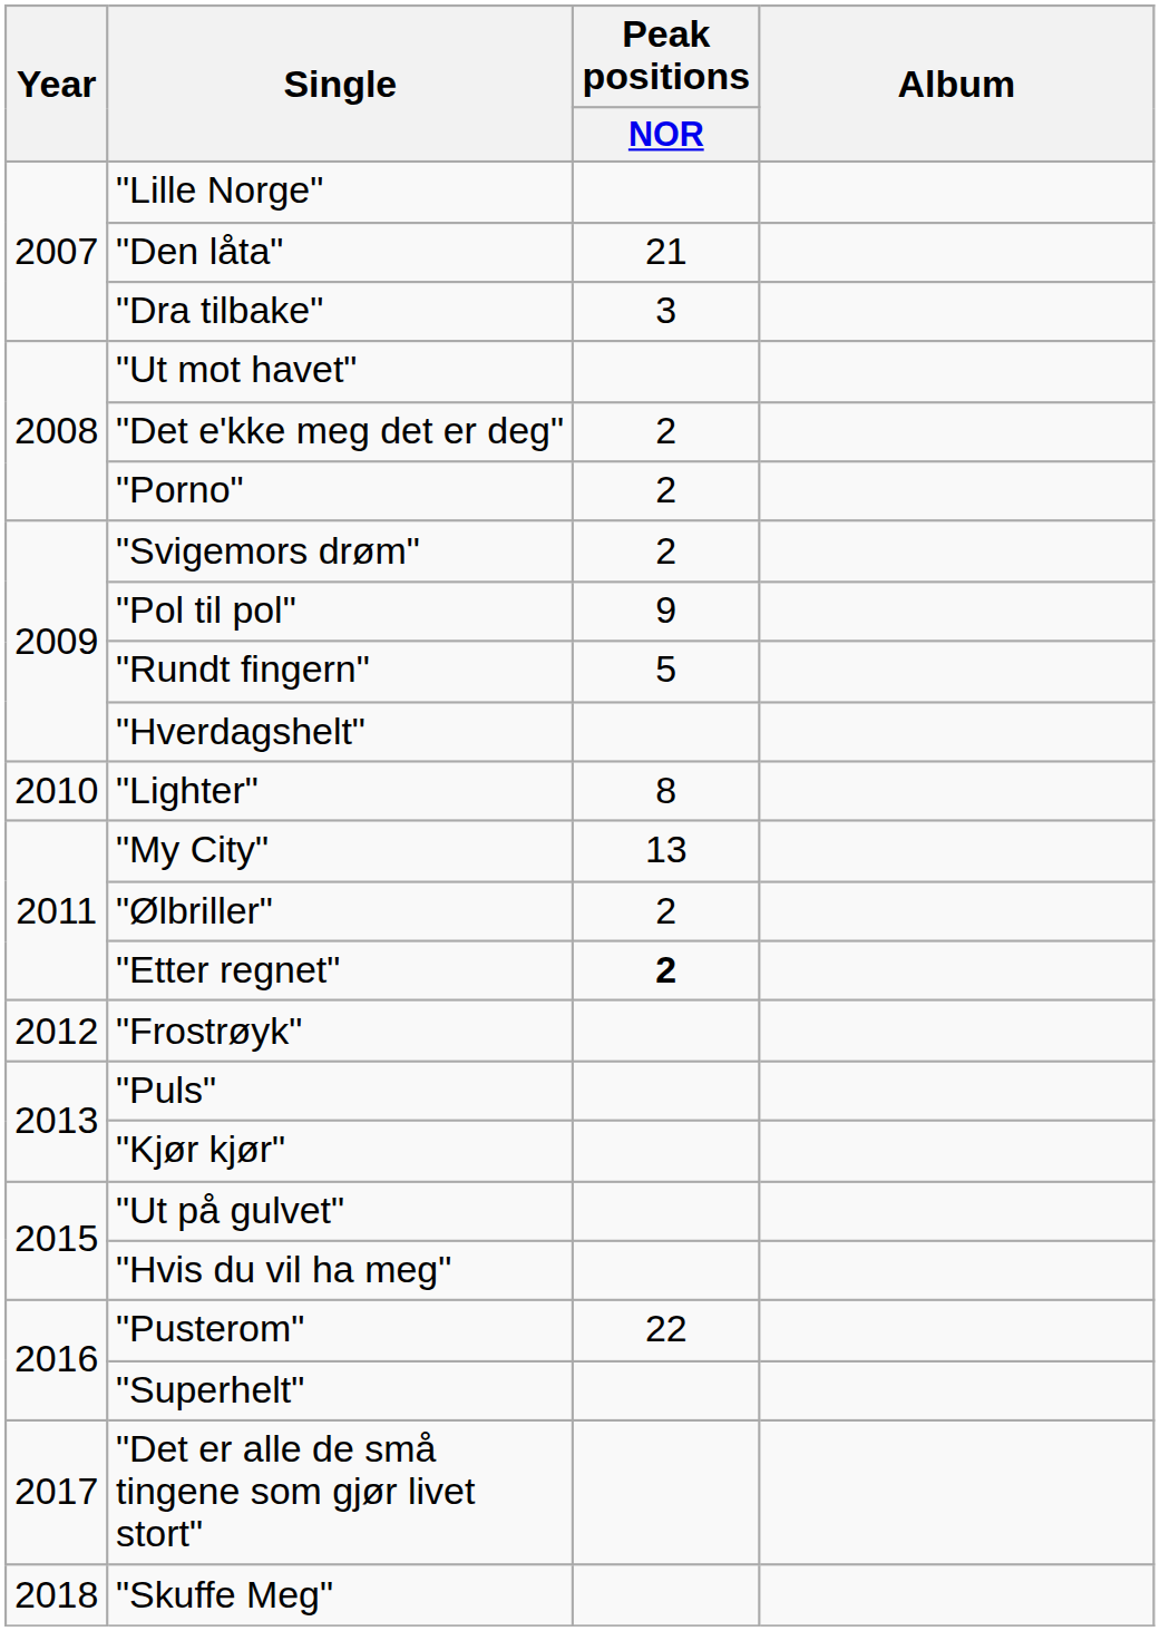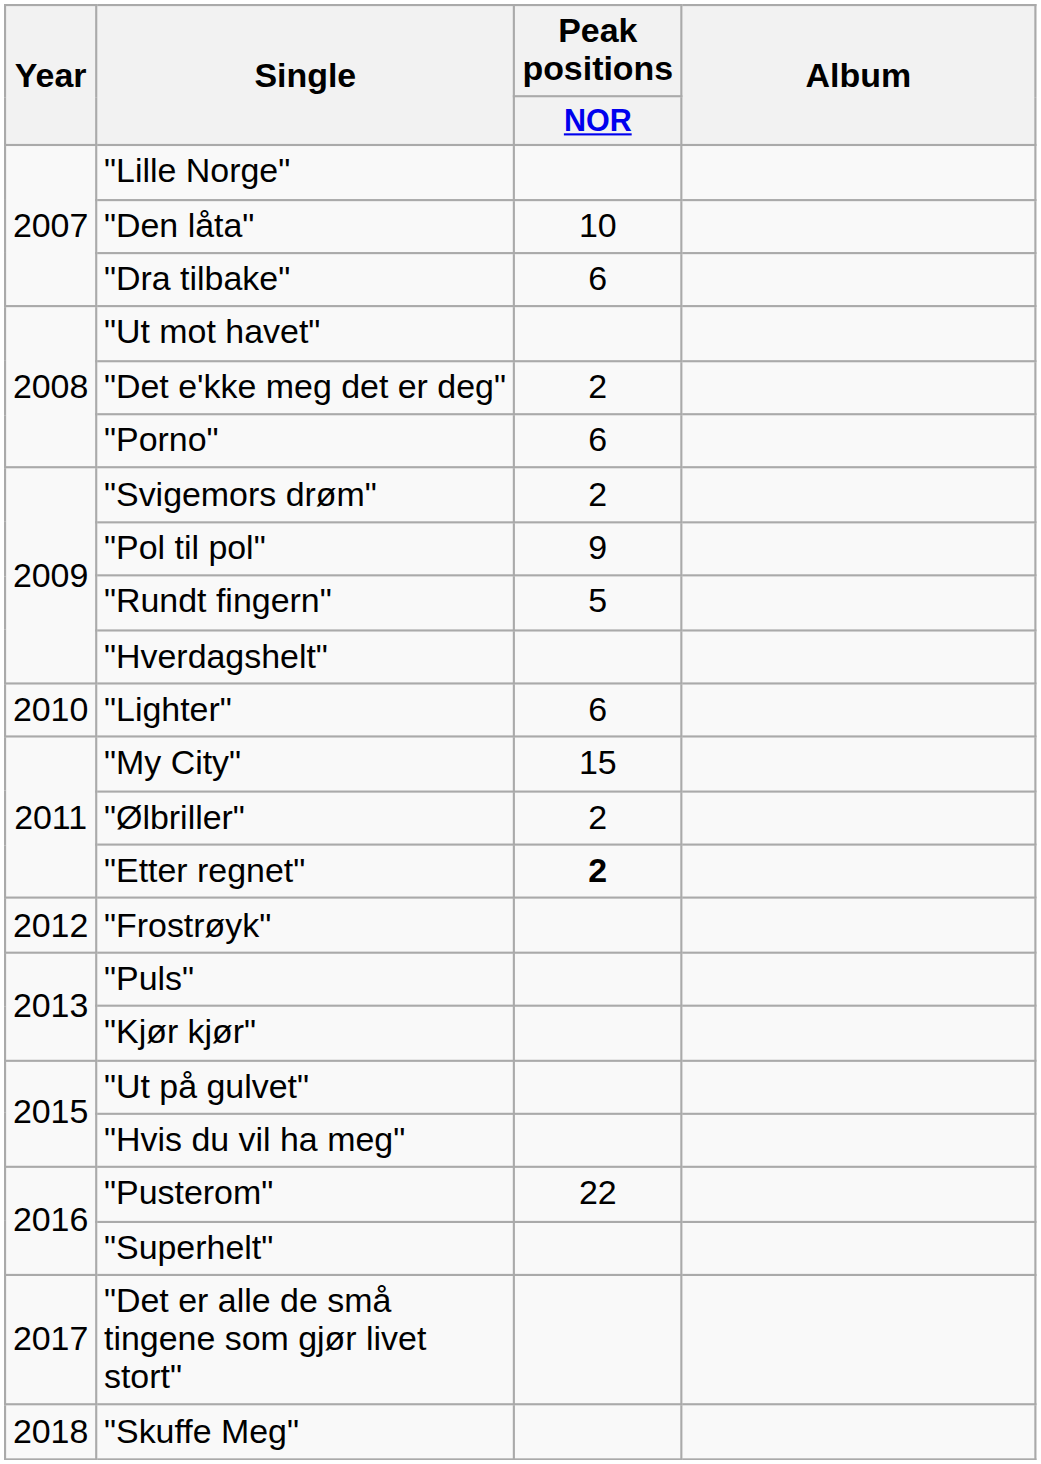"Den låta" | Peak positions / NOR: 21 -> 10
"Dra tilbake" | Peak positions / NOR: 3 -> 6
"Porno" | Peak positions / NOR: 2 -> 6
"Lighter" | Peak positions / NOR: 8 -> 6
"My City" | Peak positions / NOR: 13 -> 15
